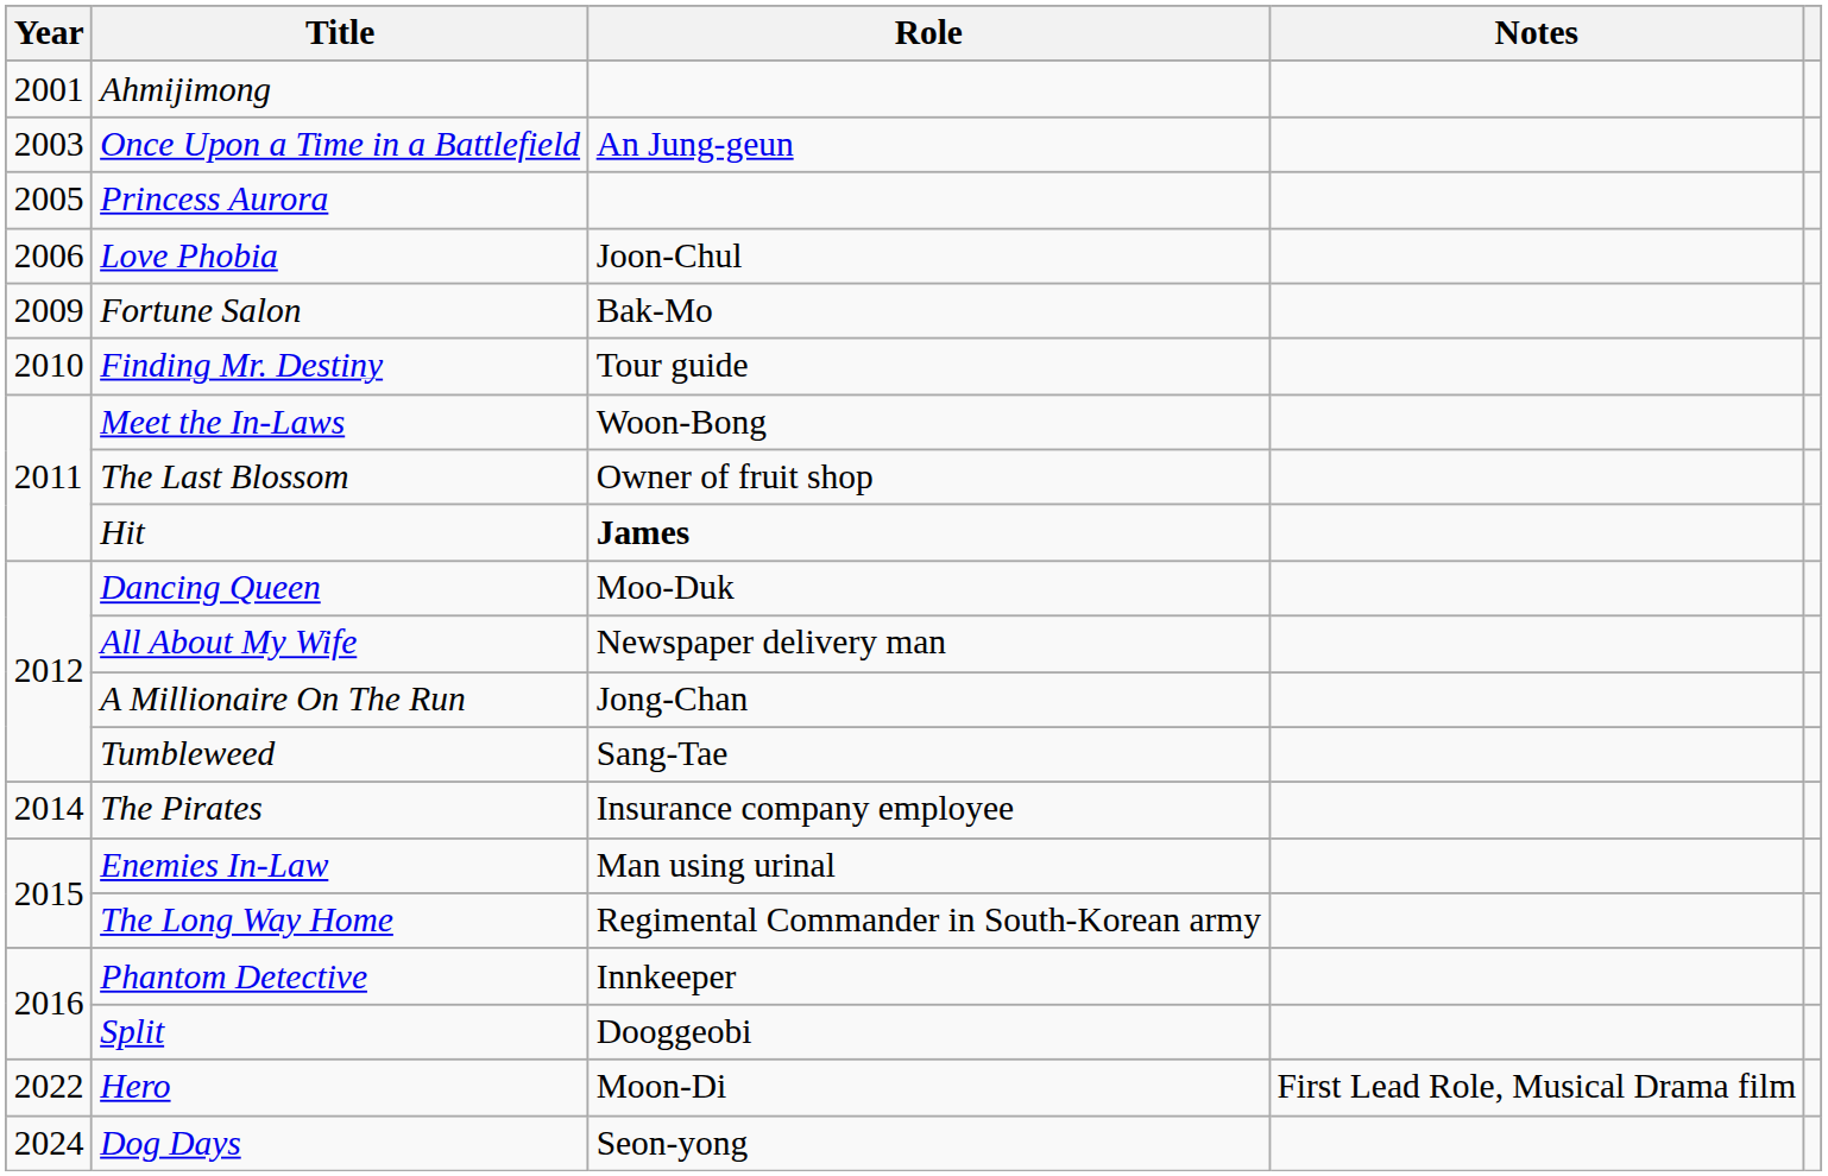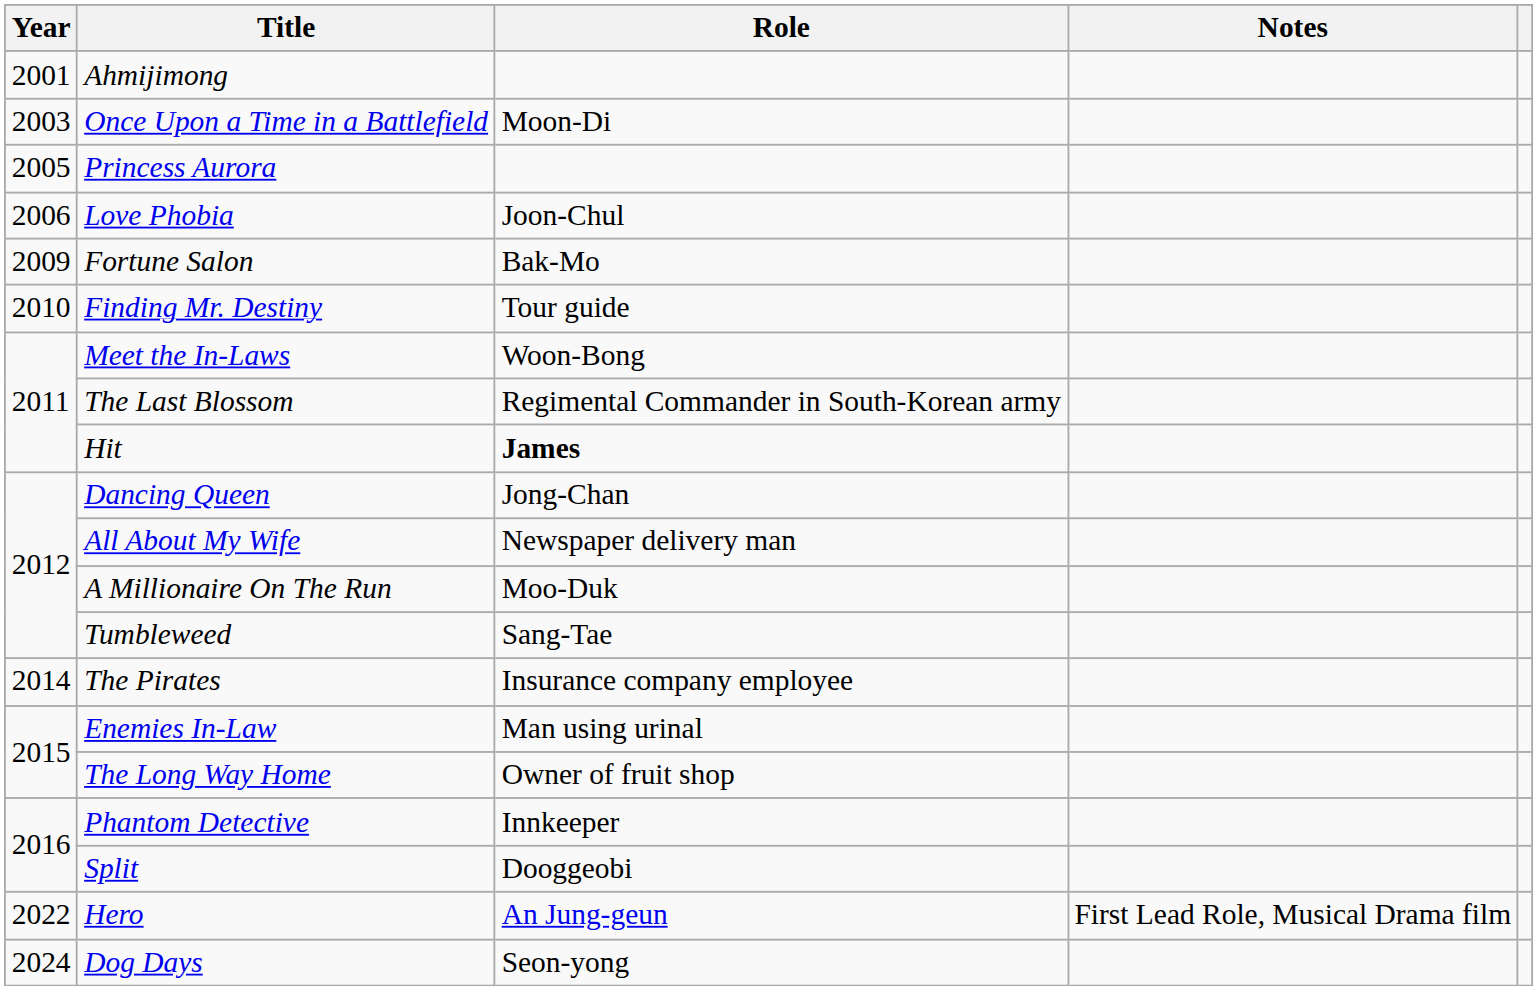Once Upon a Time in a Battlefield | Role: An Jung-geun -> Moon-Di
The Last Blossom | Role: Owner of fruit shop -> Regimental Commander in South-Korean army
Dancing Queen | Role: Moo-Duk -> Jong-Chan
A Millionaire On The Run | Role: Jong-Chan -> Moo-Duk
The Long Way Home | Role: Regimental Commander in South-Korean army -> Owner of fruit shop
Hero | Role: Moon-Di -> An Jung-geun
